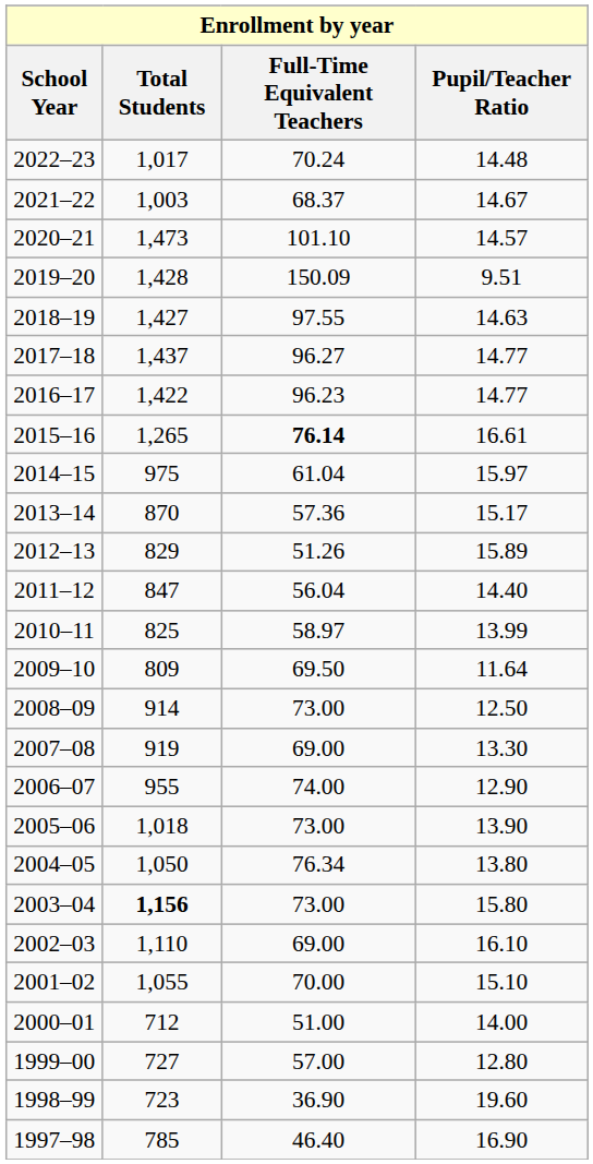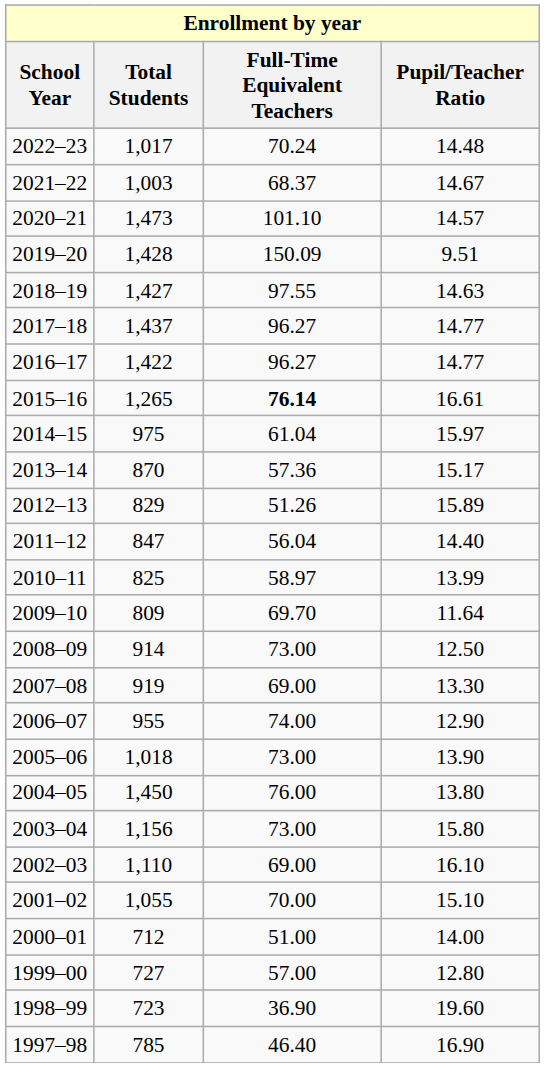2016–17 | Full-Time Equivalent Teachers: 96.23 -> 96.27
2009–10 | Full-Time Equivalent Teachers: 69.50 -> 69.70
2004–05 | Total Students: 1,050 -> 1,450
2004–05 | Full-Time Equivalent Teachers: 76.34 -> 76.00
2003–04 | Total Students: bold -> normal
